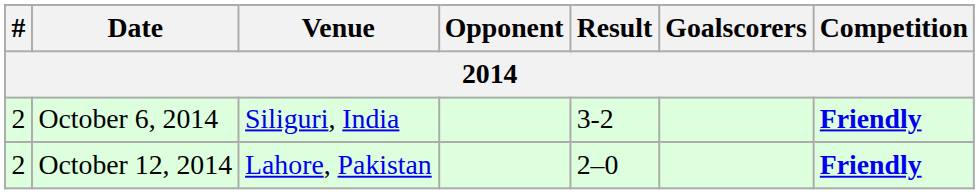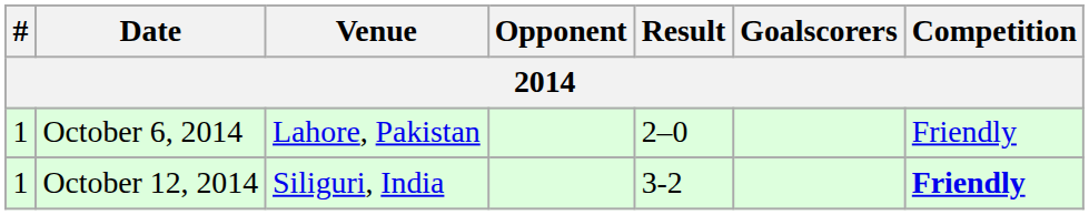October 6, 2014 | #: 2 -> 1
October 6, 2014 | Venue: Siliguri, India -> Lahore, Pakistan
October 6, 2014 | Result: 3-2 -> 2–0
October 6, 2014 | Competition: bold -> normal
October 12, 2014 | #: 2 -> 1
October 12, 2014 | Venue: Lahore, Pakistan -> Siliguri, India
October 12, 2014 | Result: 2–0 -> 3-2
